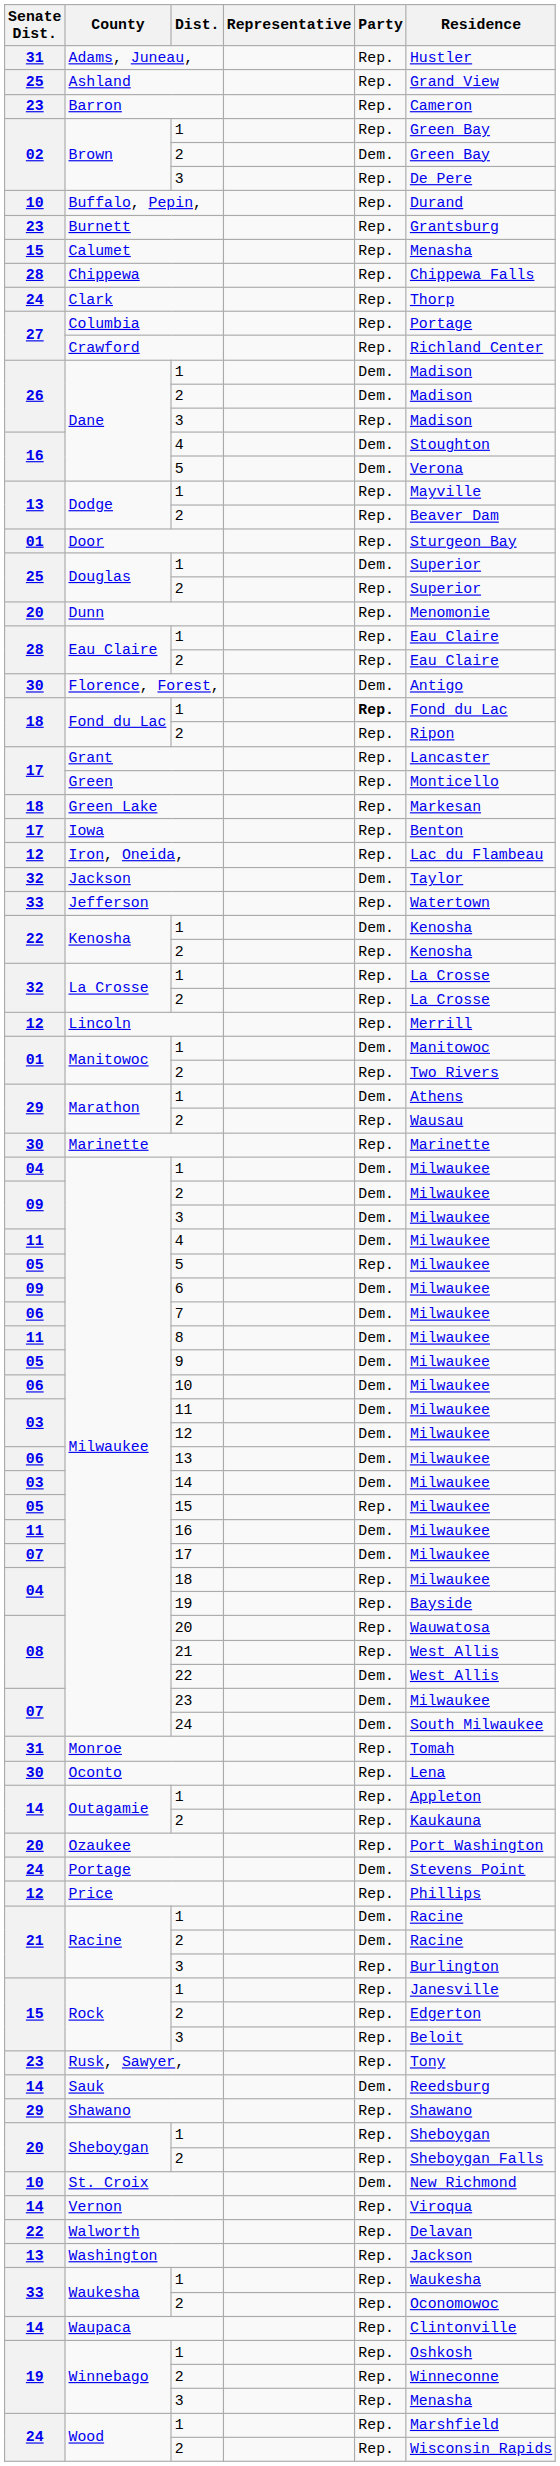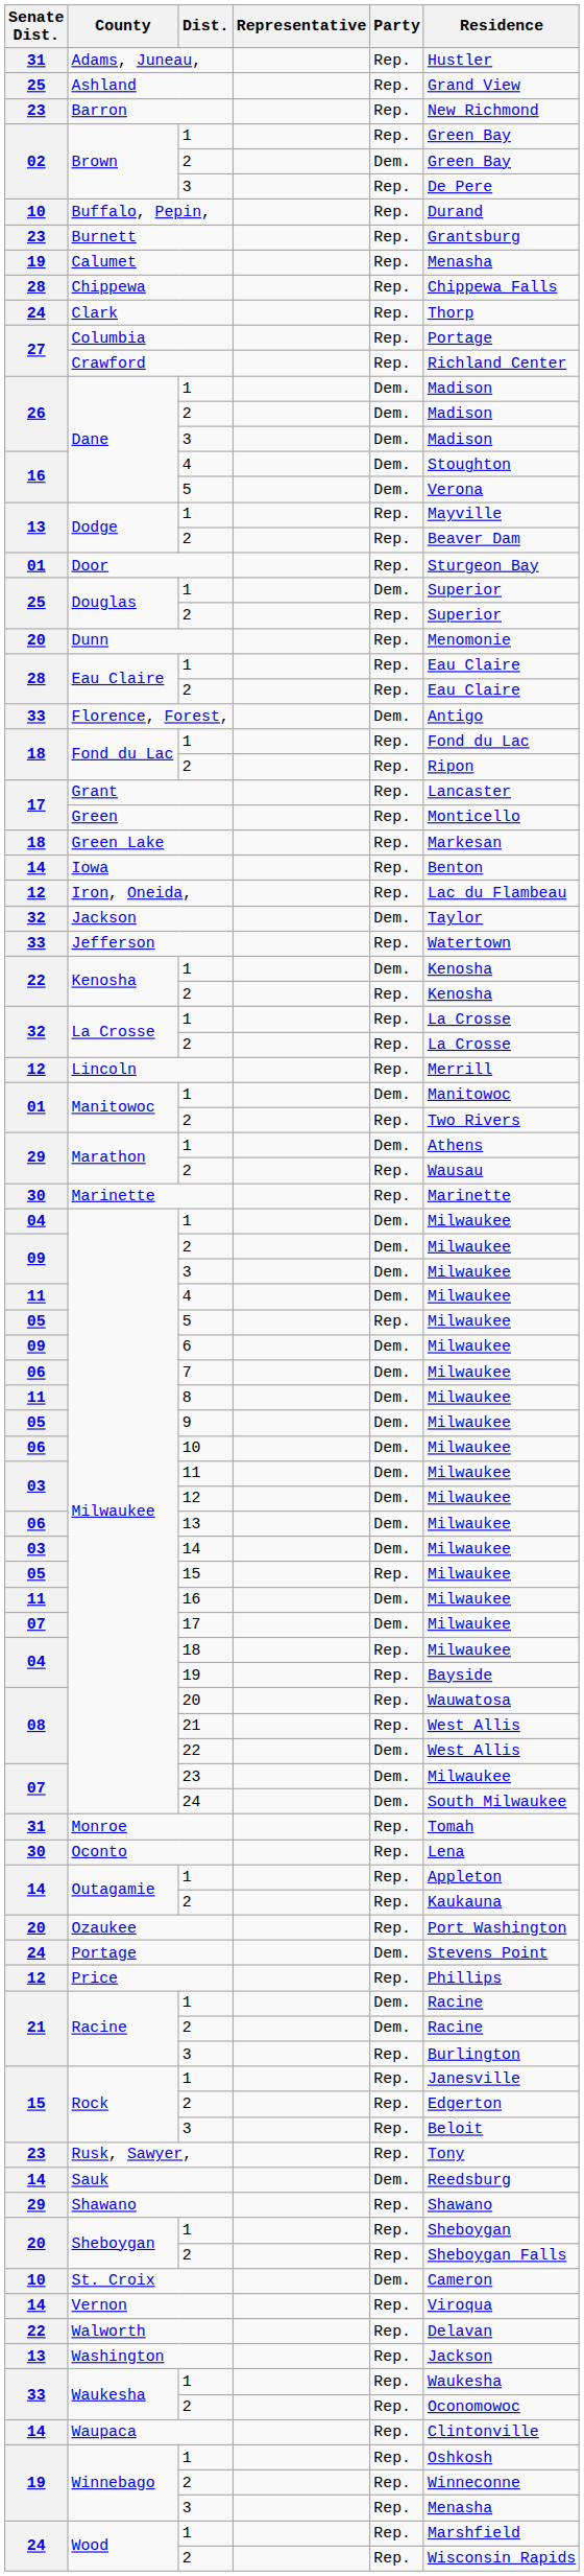Barron | Residence: Cameron -> New Richmond
Calumet | Senate Dist.: 15 -> 19
Dane / 3 | Party: Rep. -> Dem.
Florence, Forest, | Senate Dist.: 30 -> 33
Fond du Lac / 1 | Party: bold -> normal
Iowa | Senate Dist.: 17 -> 14
St. Croix | Residence: New Richmond -> Cameron
